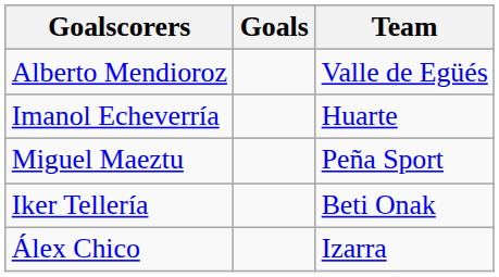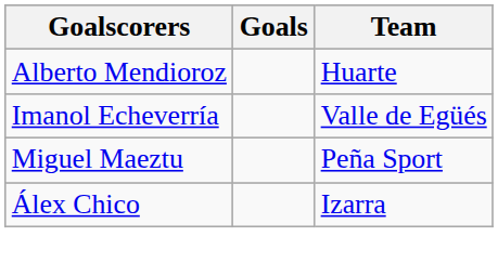Alberto Mendioroz | Team: Valle de Egüés -> Huarte
Imanol Echeverría | Team: Huarte -> Valle de Egüés
- row: Iker Tellería | Beti Onak
